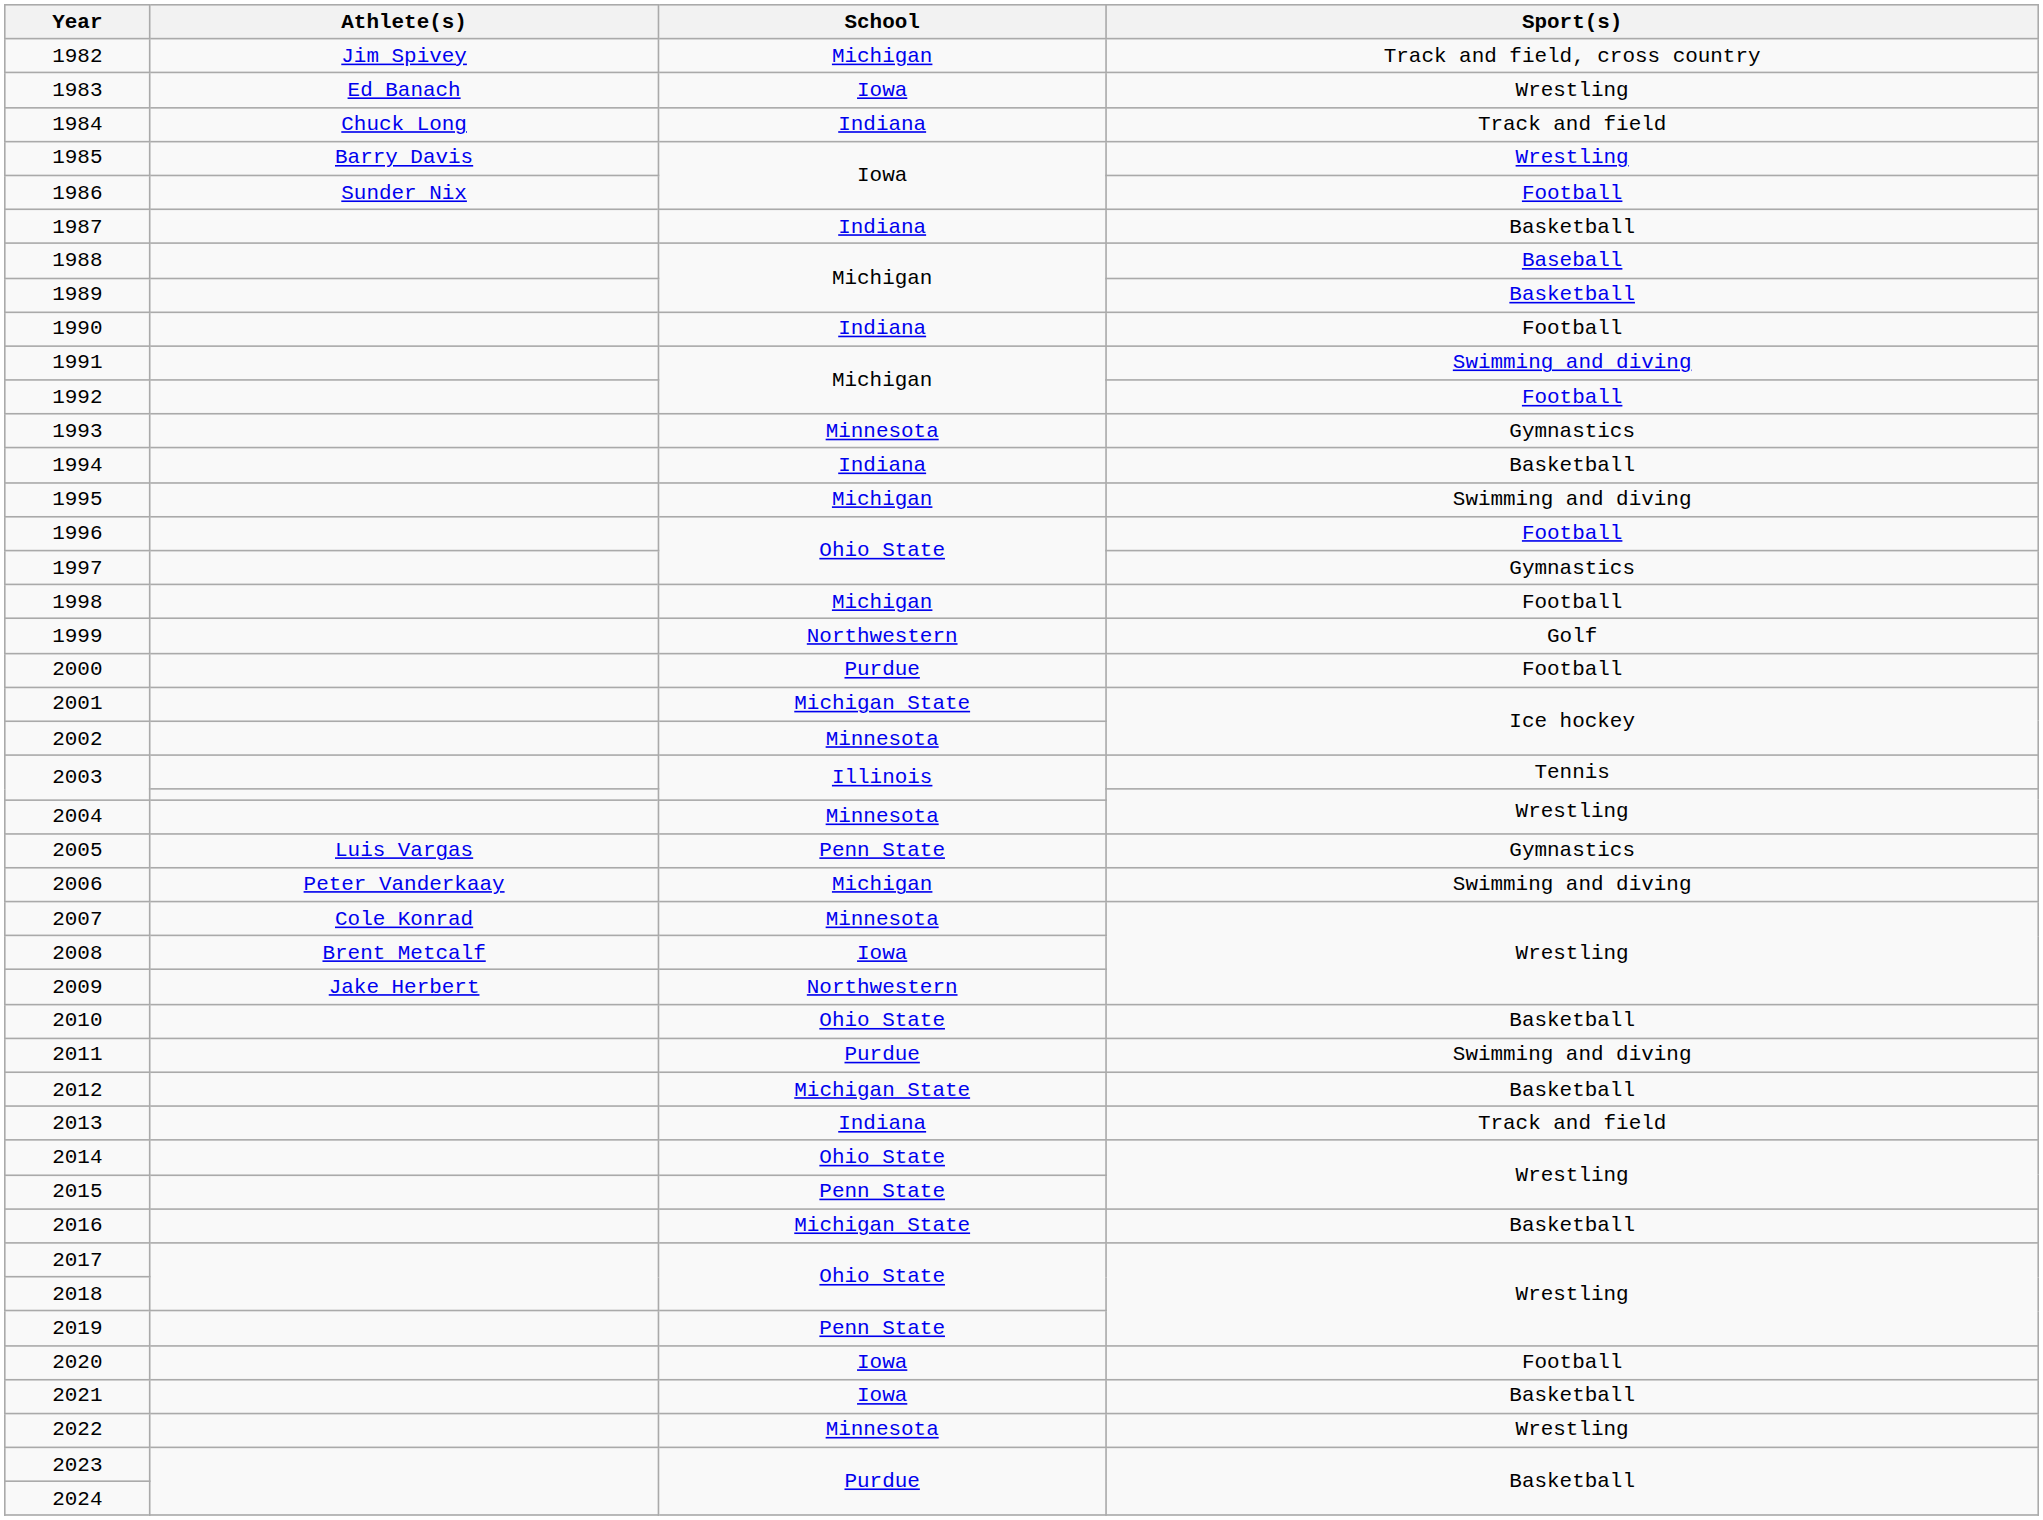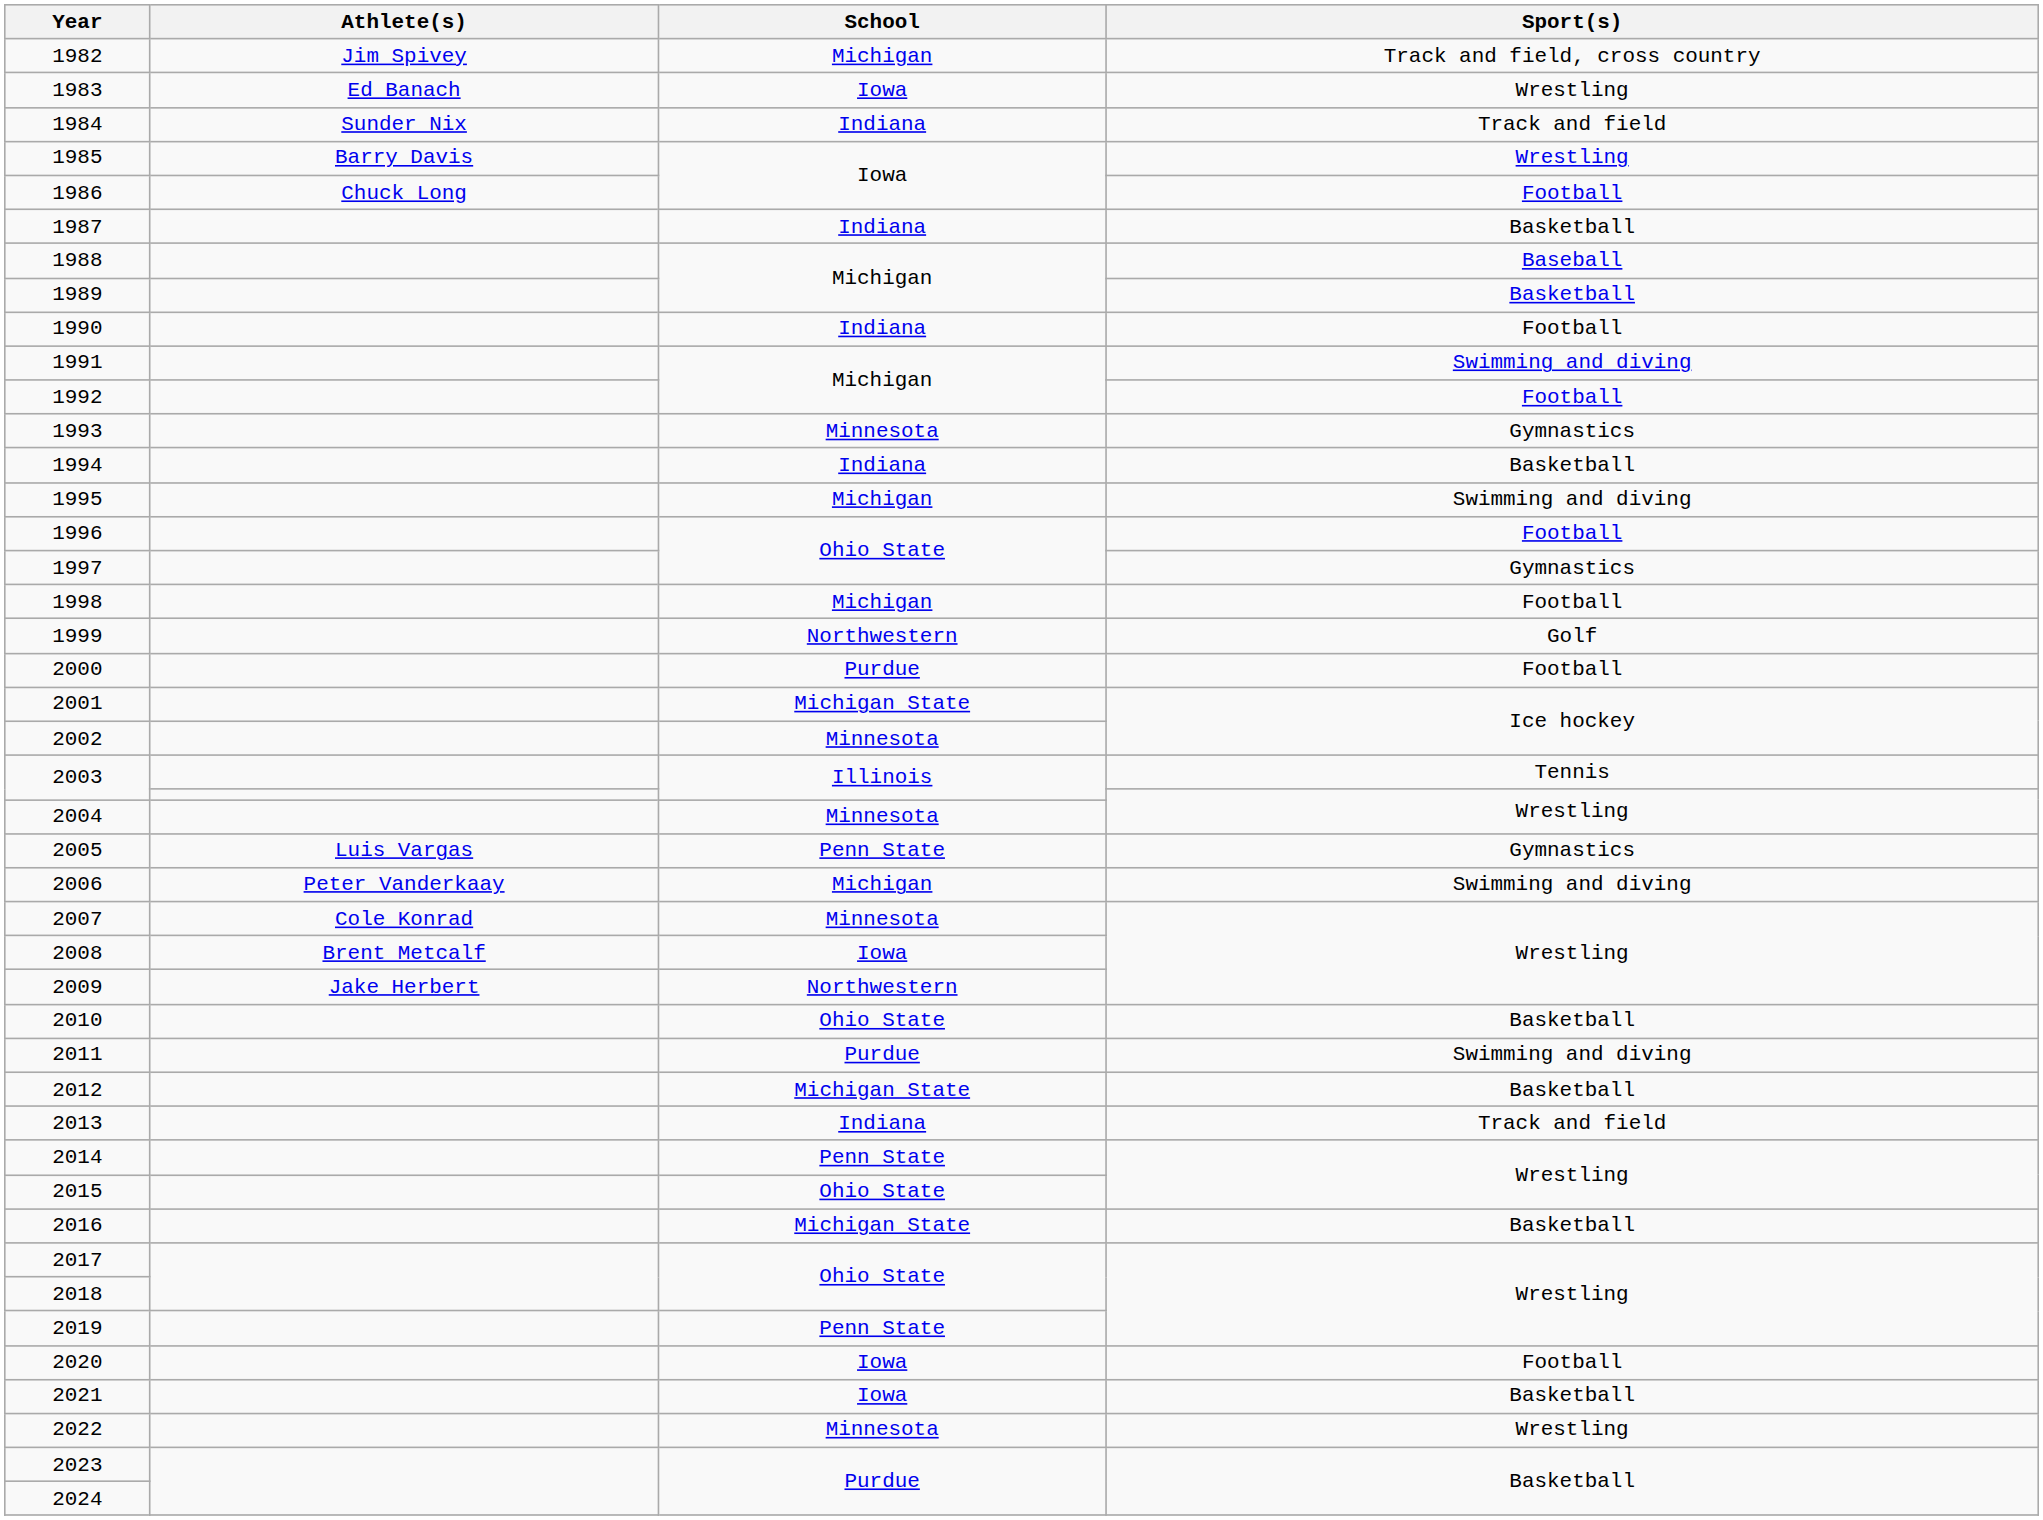1984 | Athlete(s): Chuck Long -> Sunder Nix
1986 | Athlete(s): Sunder Nix -> Chuck Long
2014 | School: Ohio State -> Penn State
2015 | School: Penn State -> Ohio State
